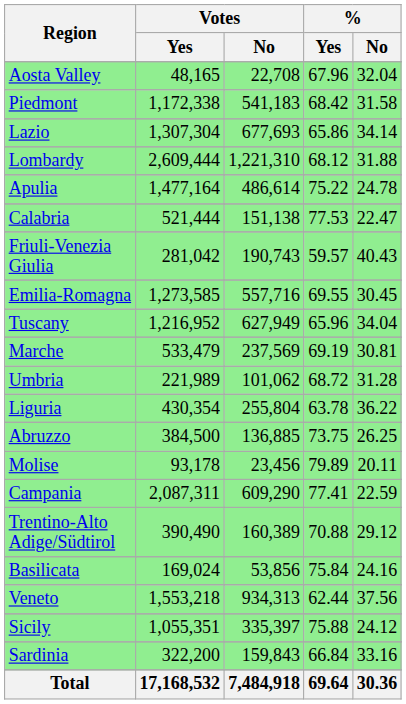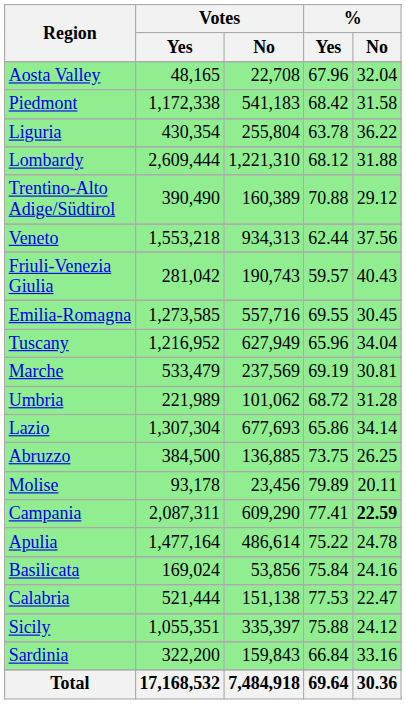rows swapped: Liguria <-> Lazio
rows swapped: Trentino-Alto Adige/Südtirol <-> Apulia
rows swapped: Veneto <-> Calabria
Campania | % / No: normal -> bold
